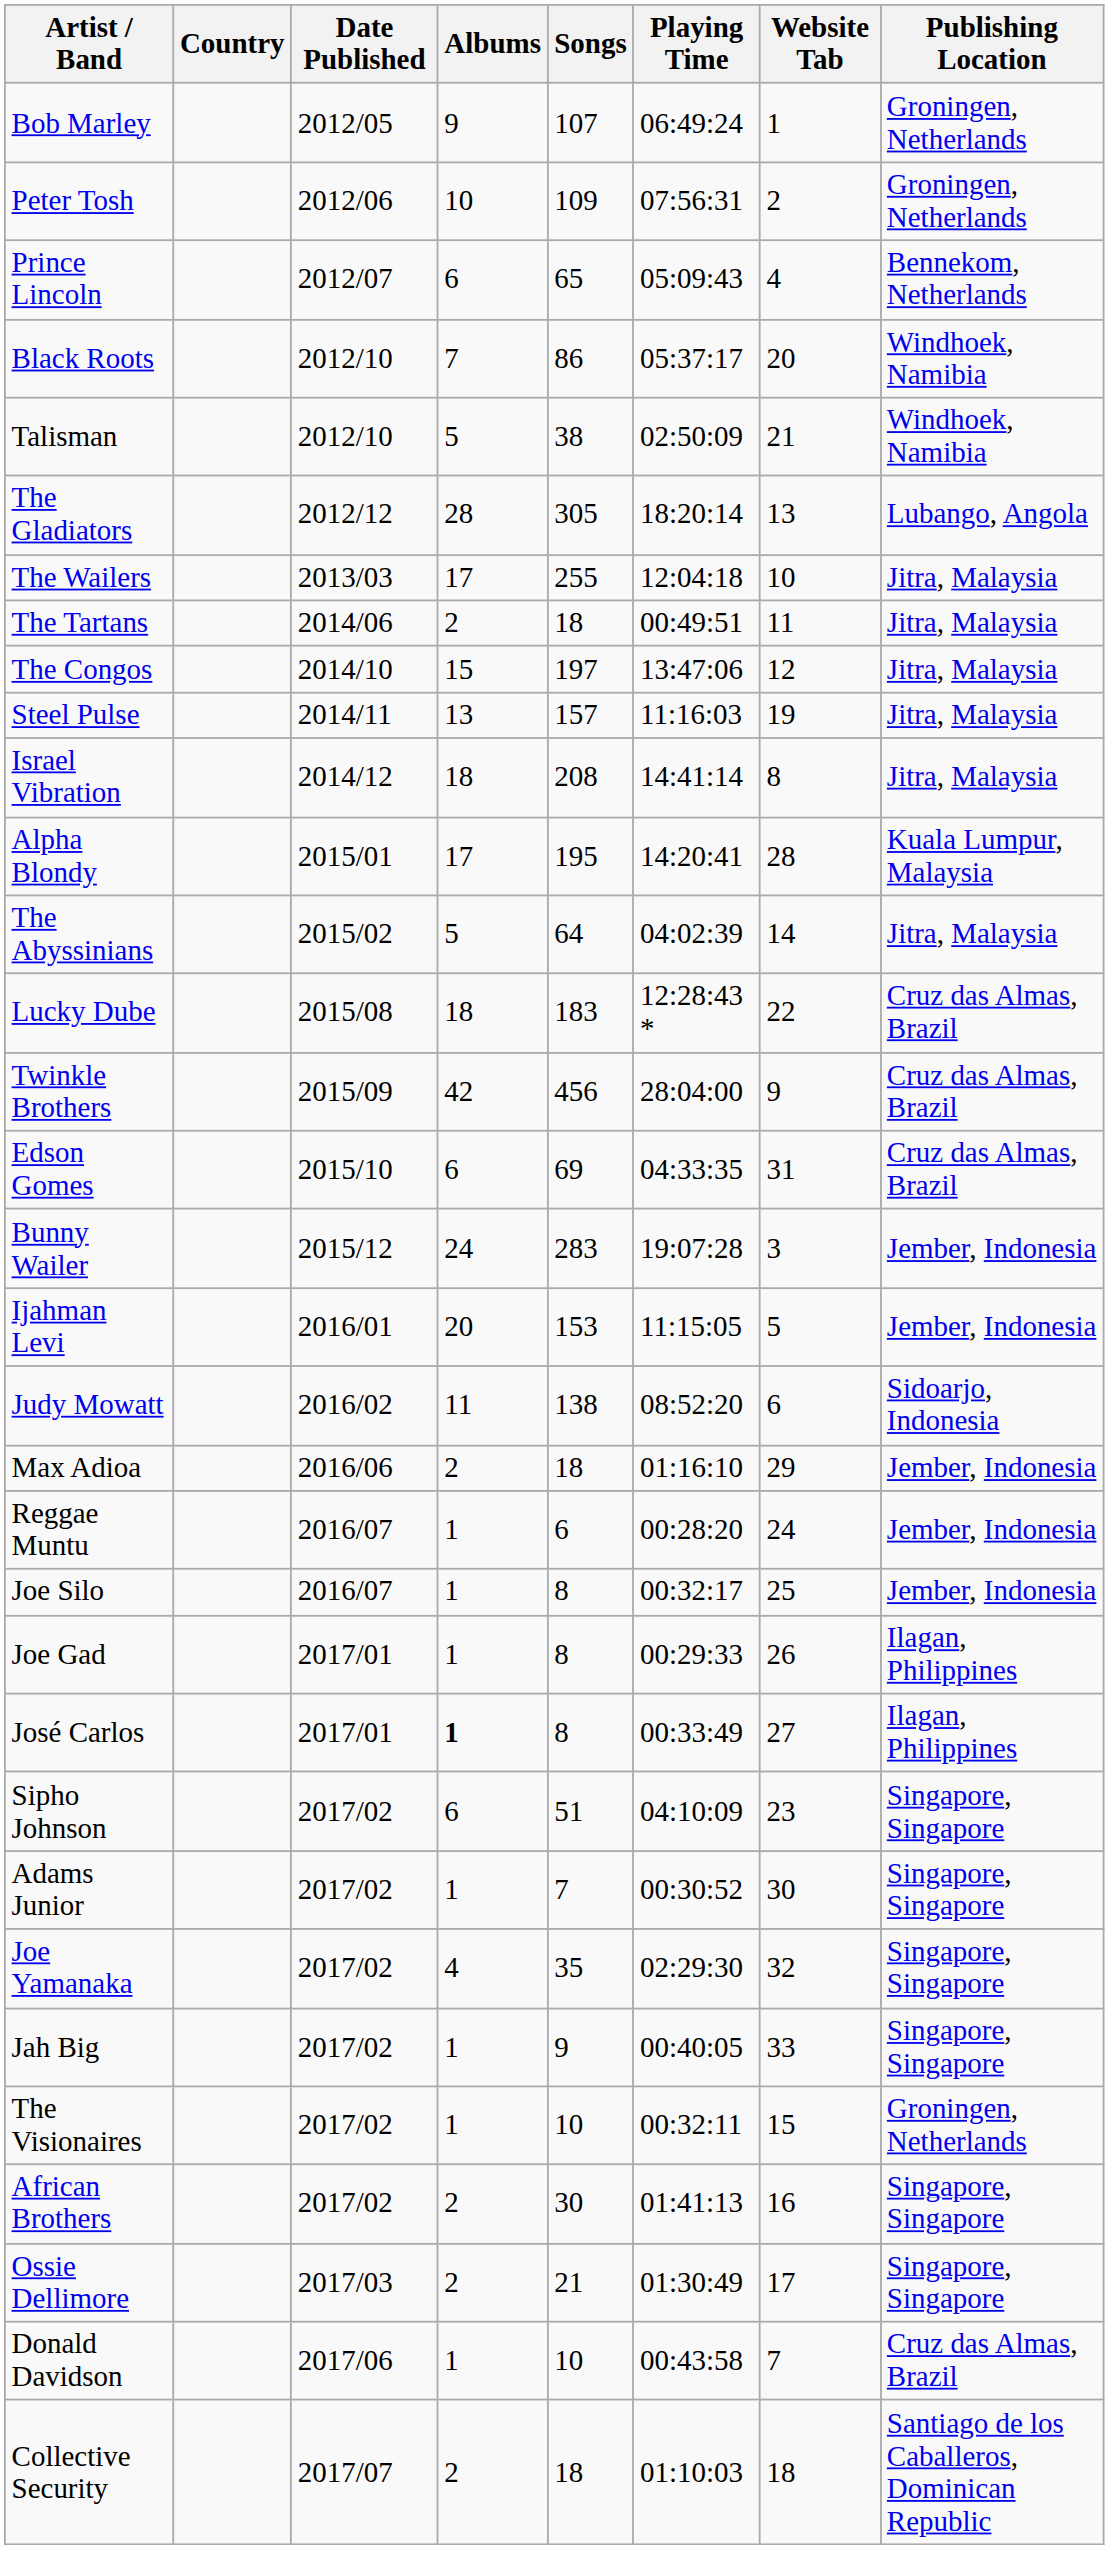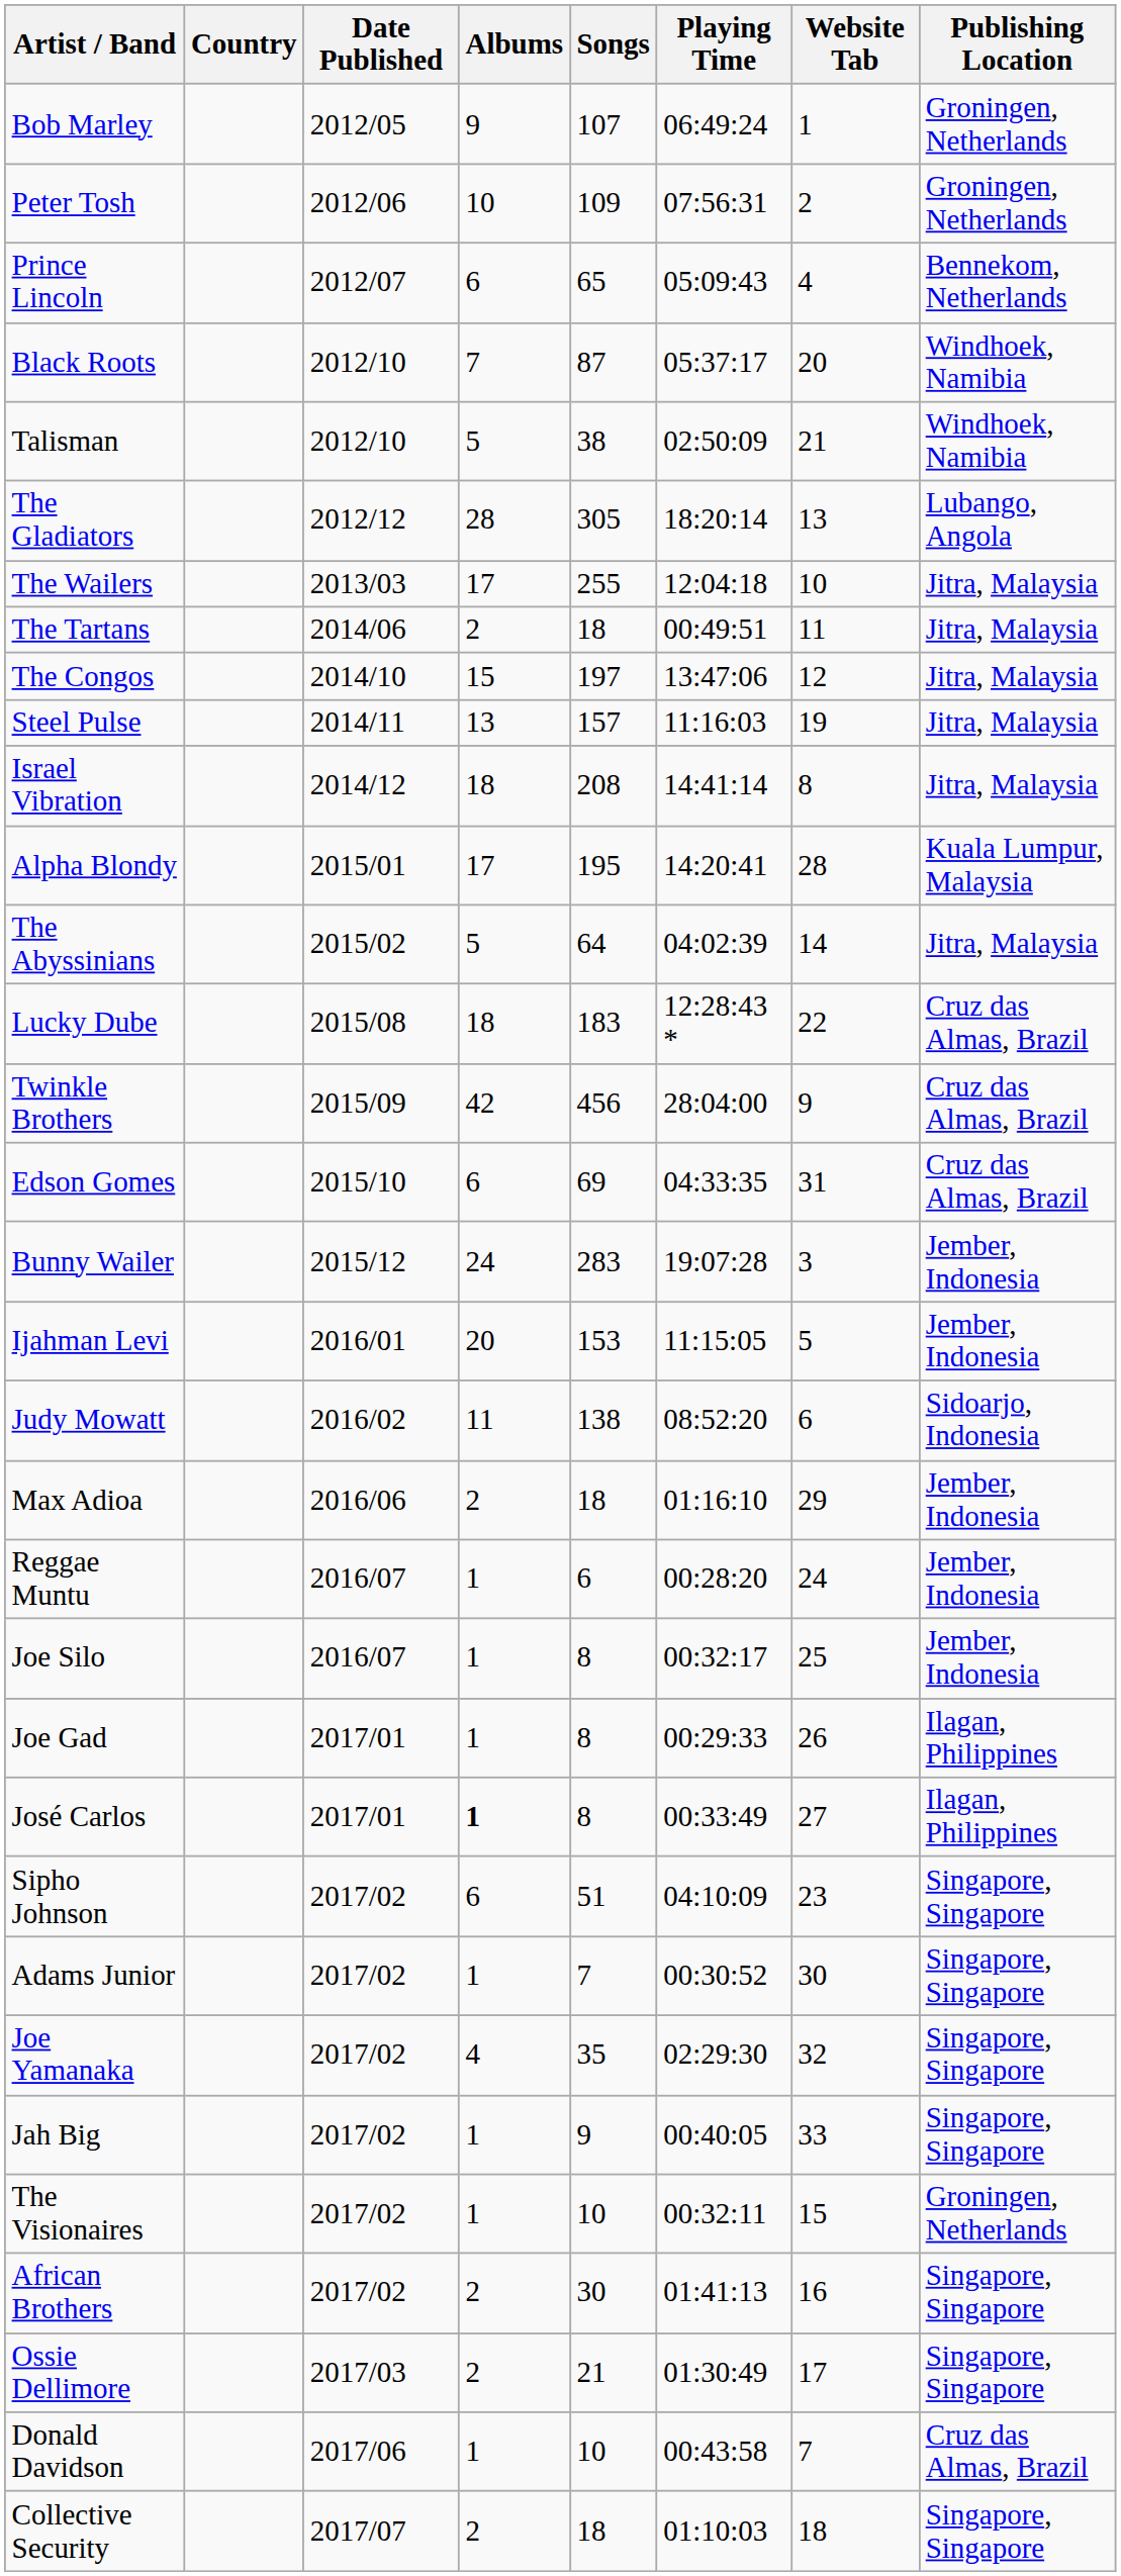Black Roots | Songs: 86 -> 87
Collective Security | Publishing Location: Santiago de los Caballeros, Dominican Republic -> Singapore, Singapore
